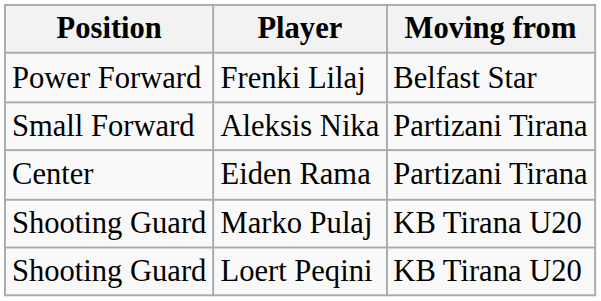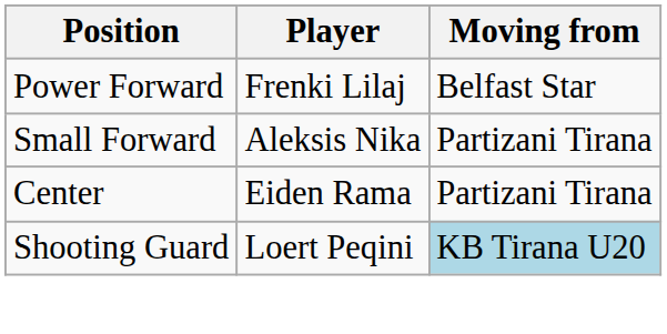- row: Shooting Guard | Marko Pulaj | KB Tirana U20
Loert Peqini | Moving from: no background -> lightblue background
